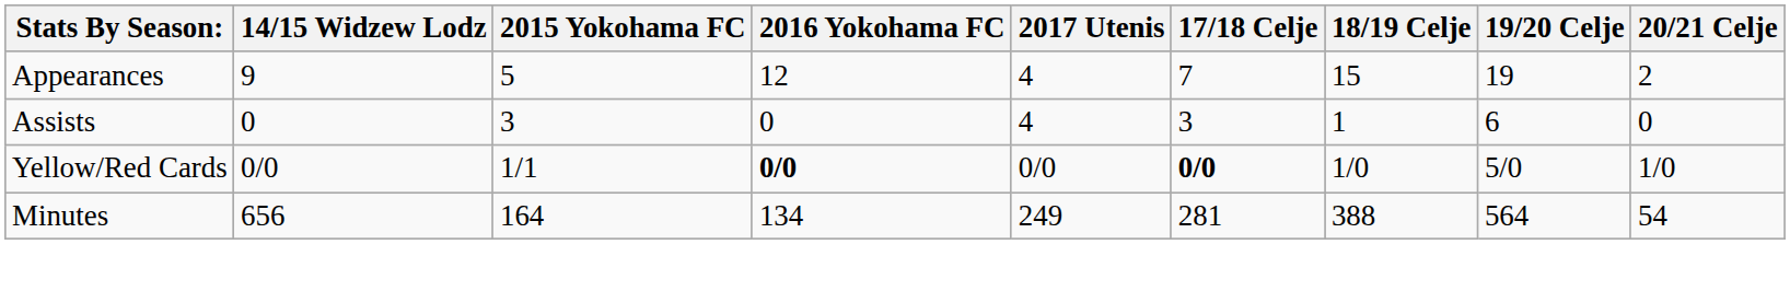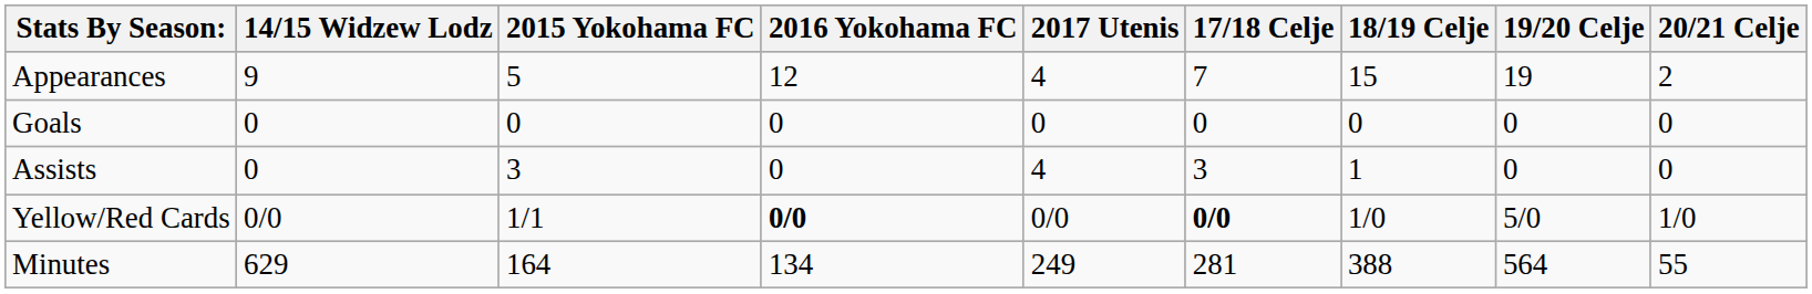+ row: Goals | 0 | 0 | 0 | 0 | 0 | 0 | 0 | 0
Assists | 19/20 Celje: 6 -> 0
Minutes | 14/15 Widzew Lodz: 656 -> 629
Minutes | 20/21 Celje: 54 -> 55
